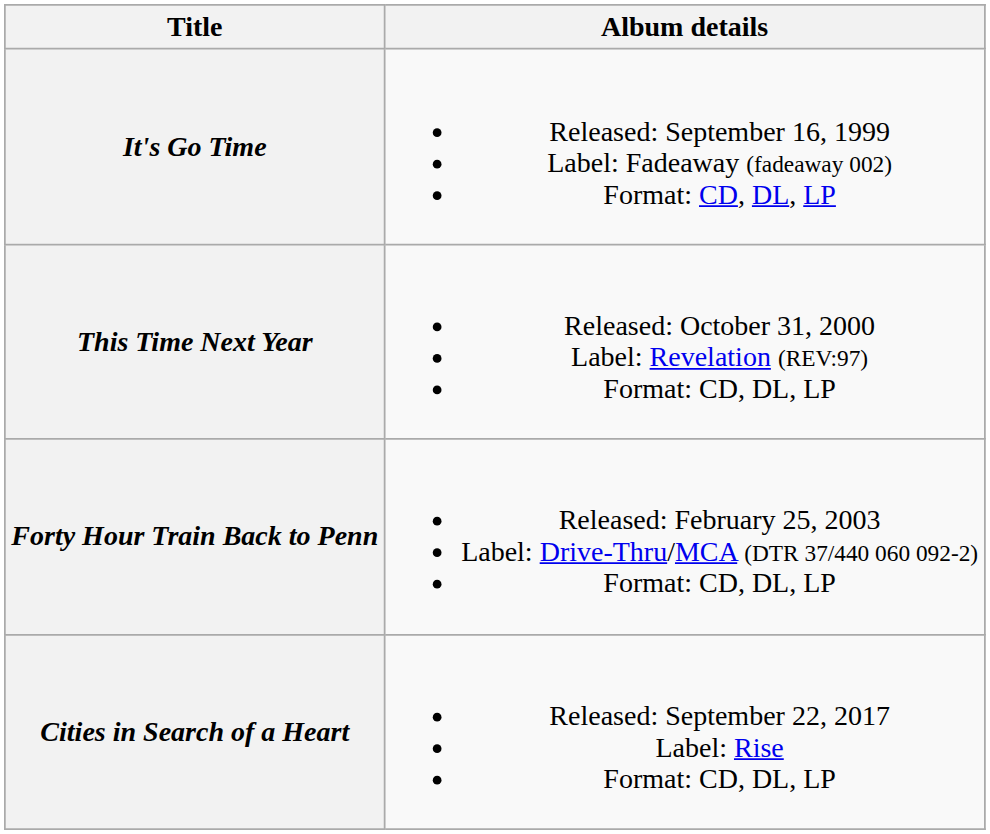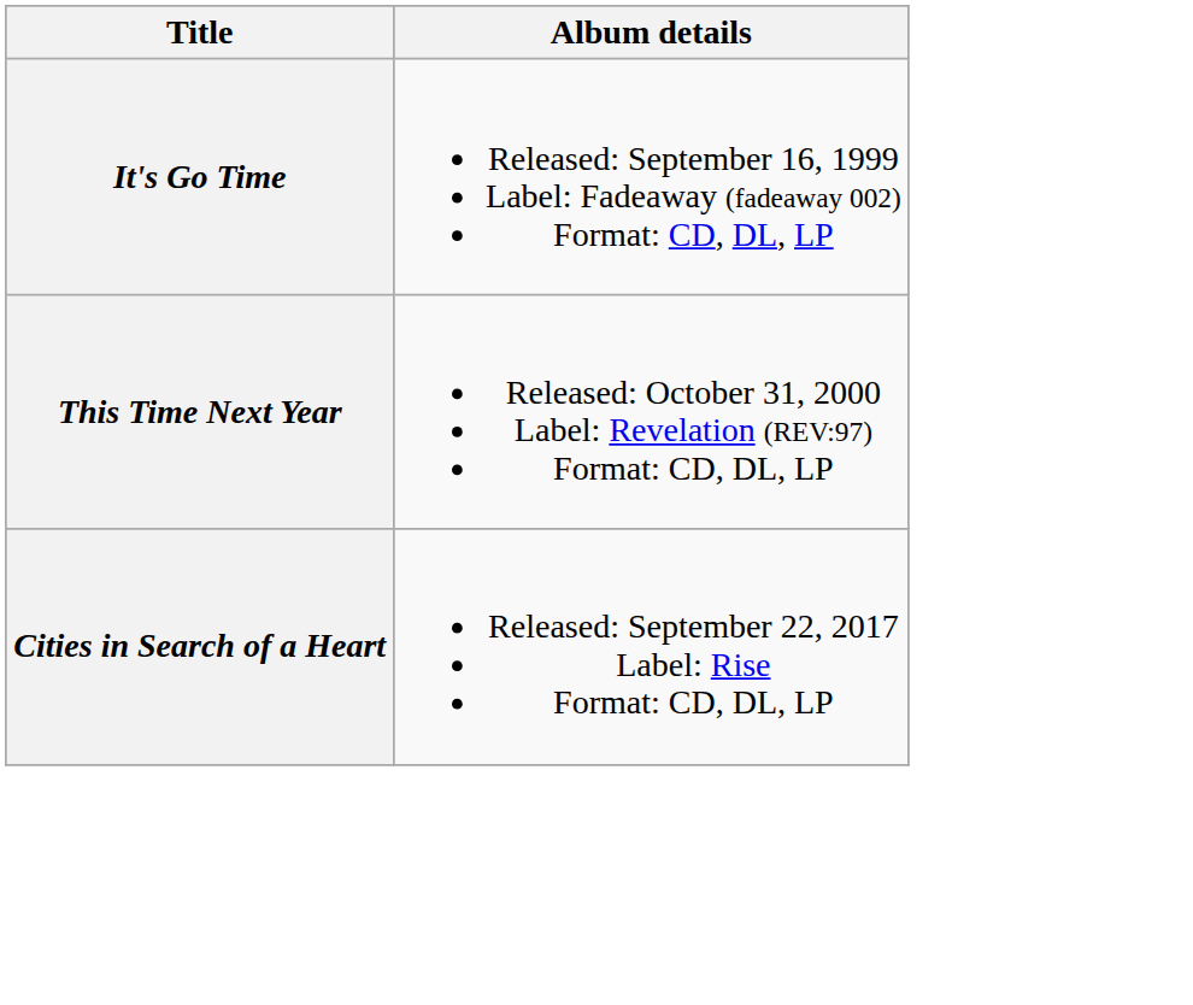- row: Forty Hour Train Back to Penn | Released: February 25, 2003 Label: Drive-Thru/MCA (DTR 37/440 060 092-2) Format: CD, DL, LP
